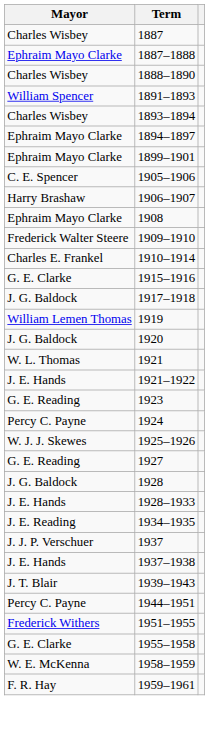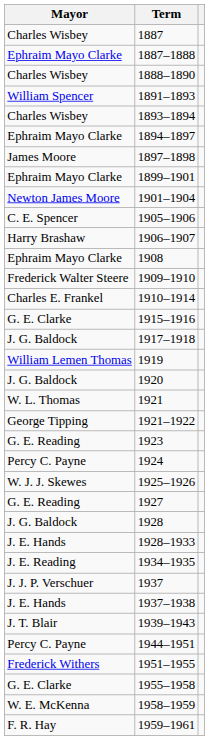+ row: James Moore | 1897–1898
+ row: Newton James Moore | 1901–1904
1921–1922 | Mayor: J. E. Hands -> George Tipping
